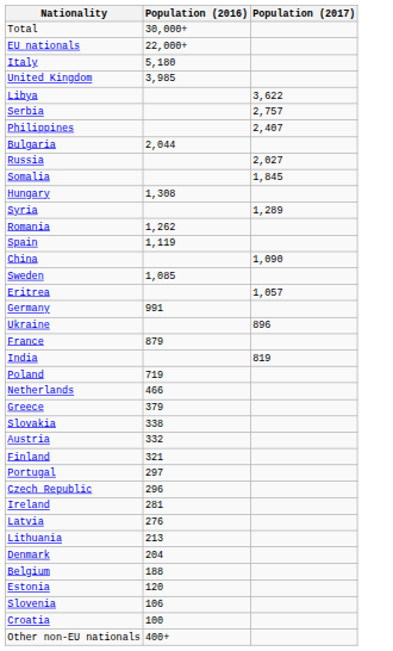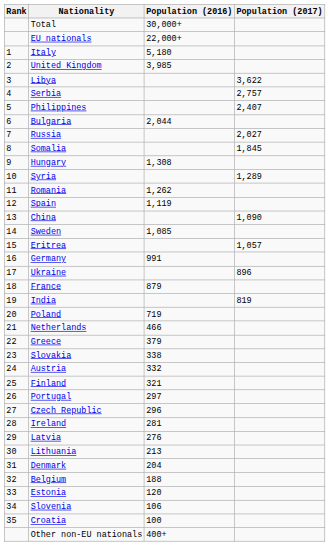+ column: Rank | 1 | 2 | 3 | 4 | 5 | 6 | 7 | 8 | 9 | 10 | 11 | 12 | 13 | 14 | 15 | 16 | 17 | 18 | 19 | 20 | 21 | 22 | 23 | 24 | 25 | 26 | 27 | 28 | 29 | 30 | 31 | 32 | 33 | 34 | 35
